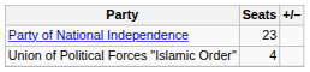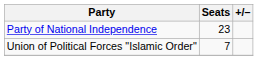Union of Political Forces "Islamic Order" | Seats: 4 -> 7
